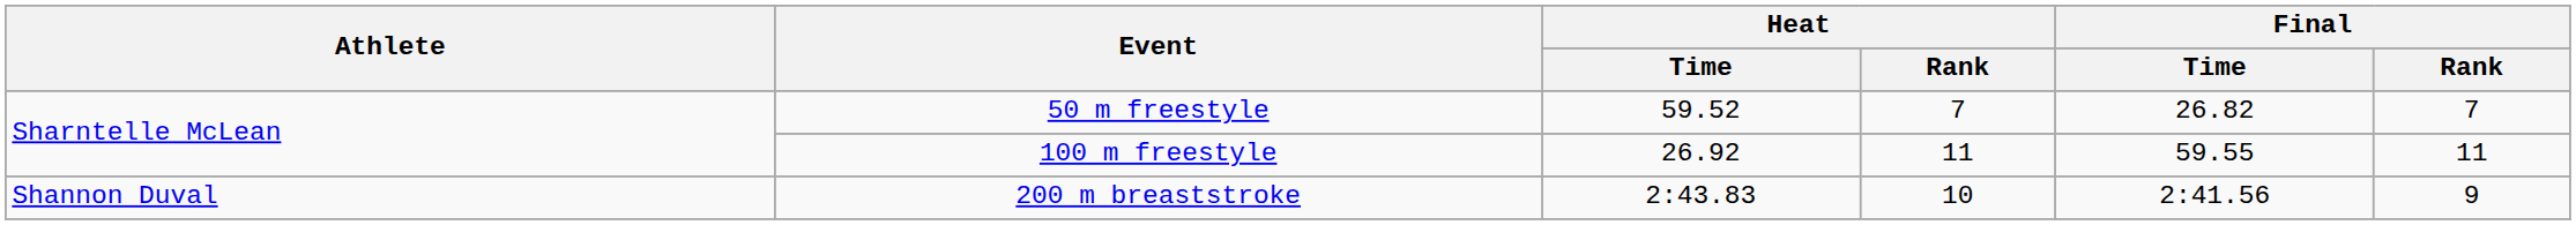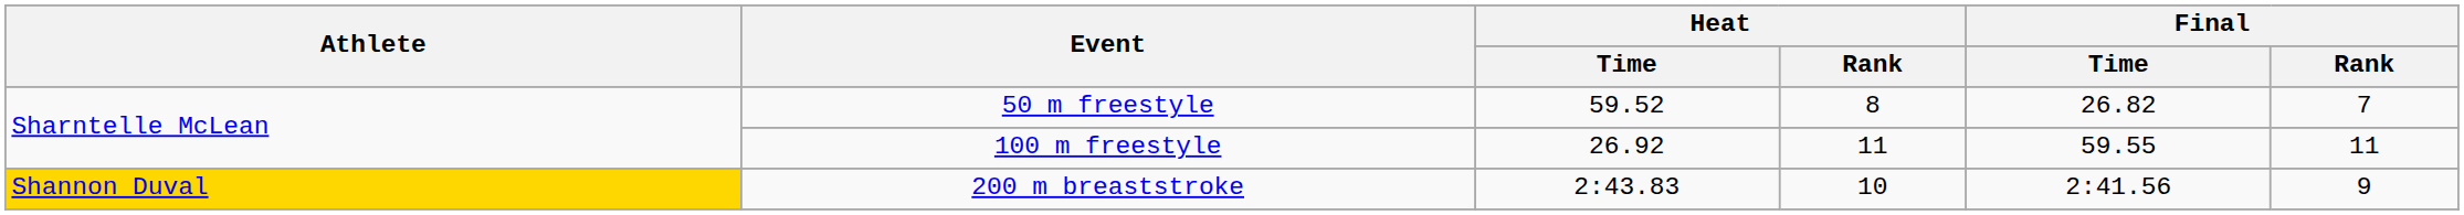50 m freestyle | Heat / Rank: 7 -> 8
200 m breaststroke | Athlete: no background -> gold background
